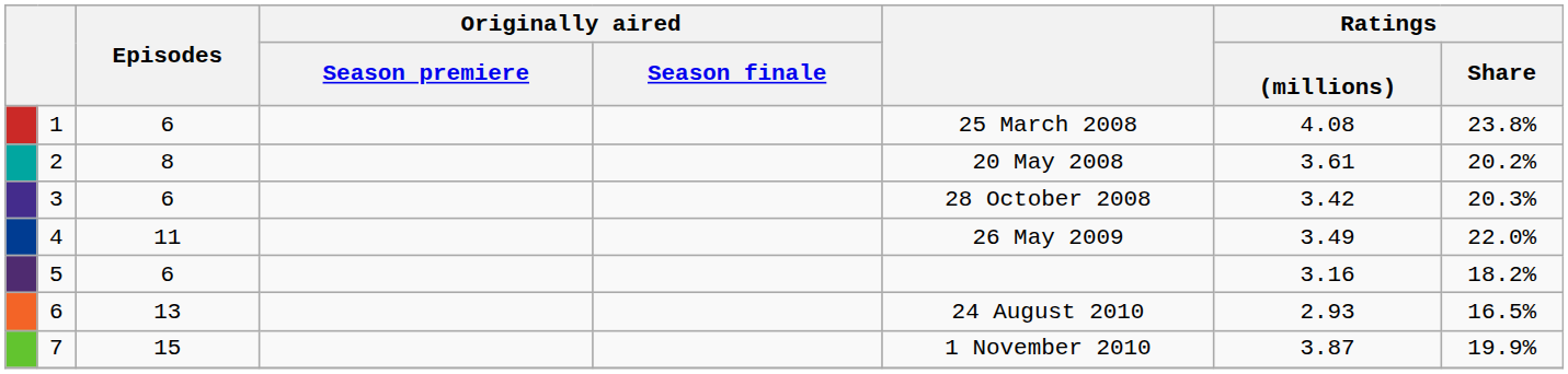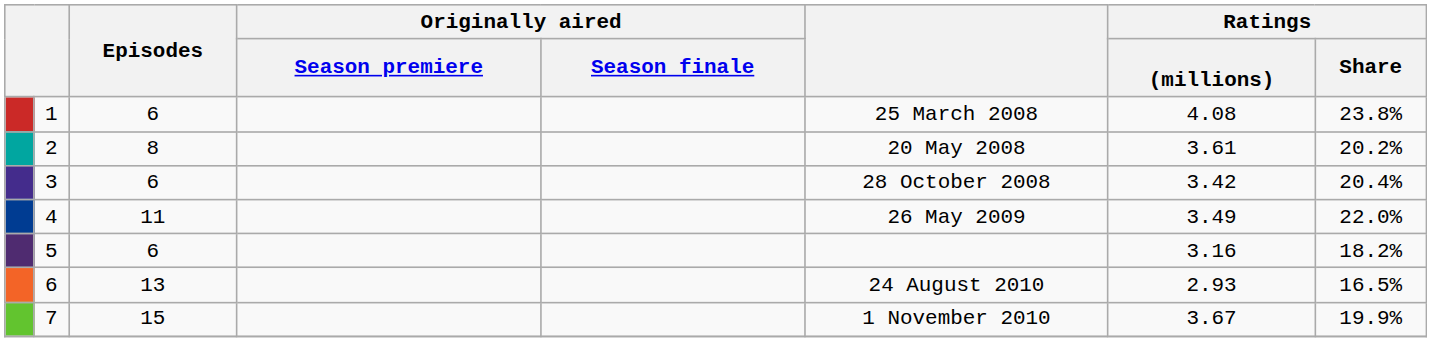3 | Ratings / Share: 20.3% -> 20.4%
7 | Ratings / (millions): 3.87 -> 3.67
